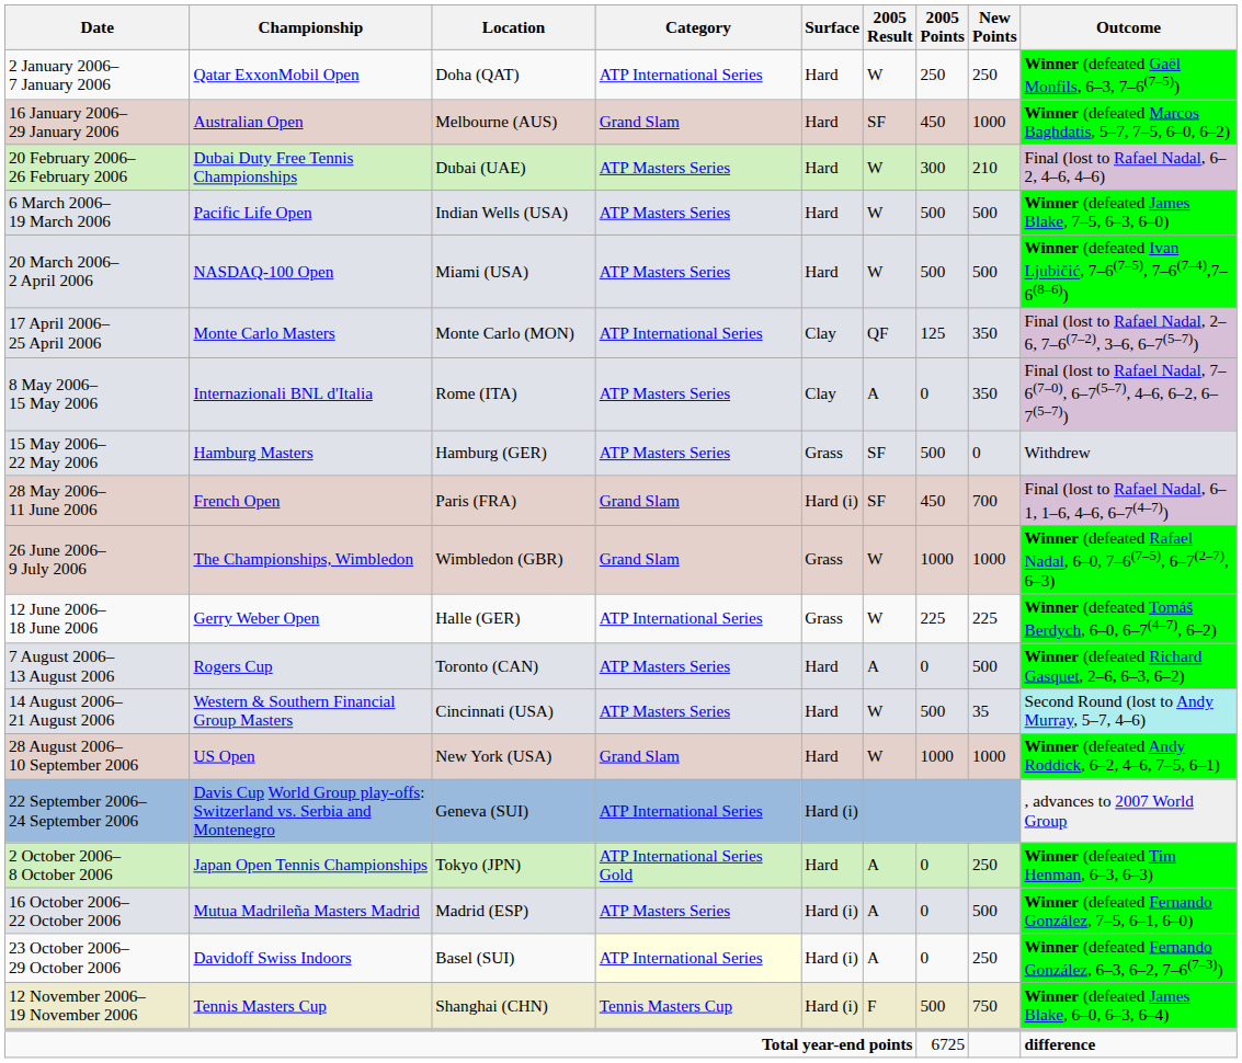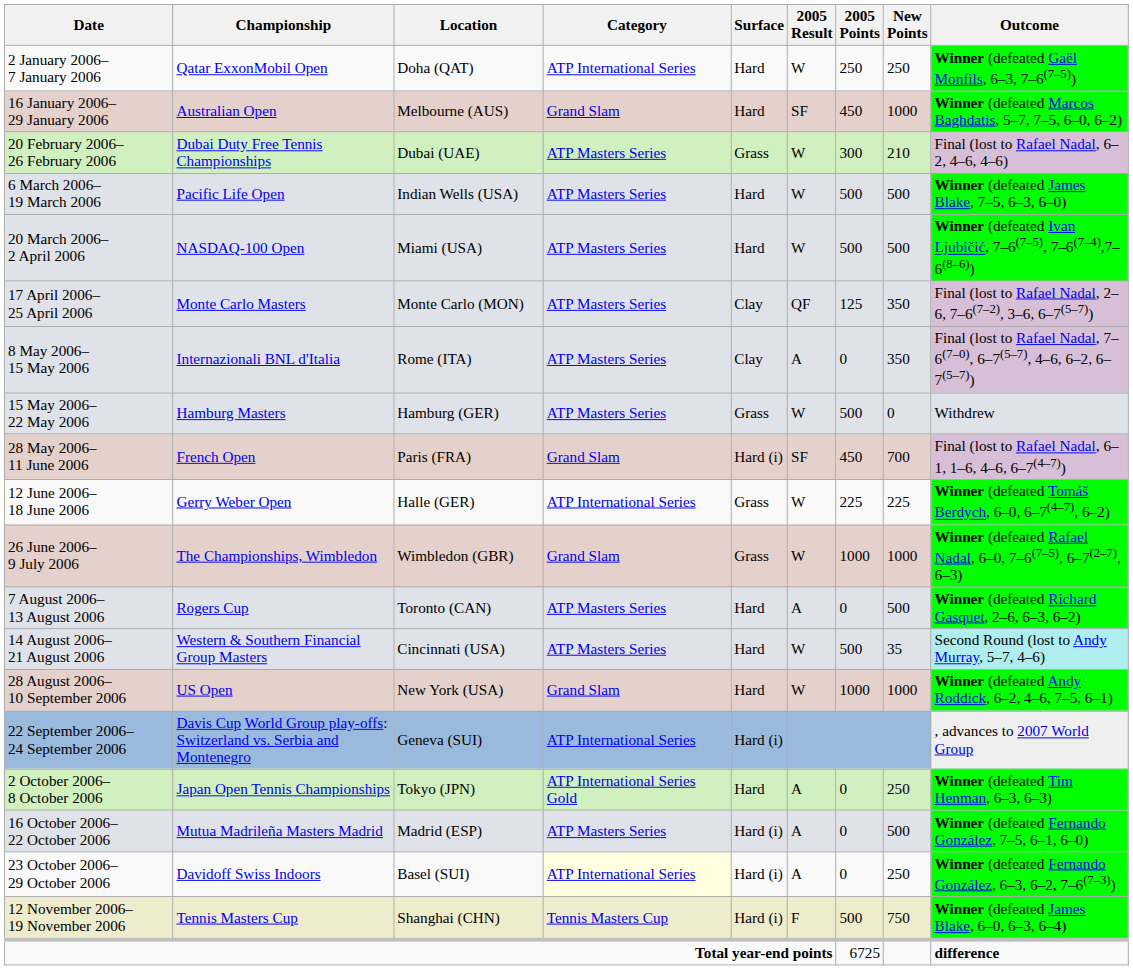20 February 2006– 26 February 2006 | Surface: Hard -> Grass
17 April 2006– 25 April 2006 | Category: ATP International Series -> ATP Masters Series
15 May 2006– 22 May 2006 | 2005 Result: SF -> W
rows swapped: 12 June 2006– 18 June 2006 <-> 26 June 2006– 9 July 2006
